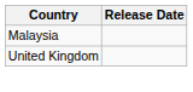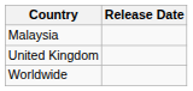+ row: Worldwide
